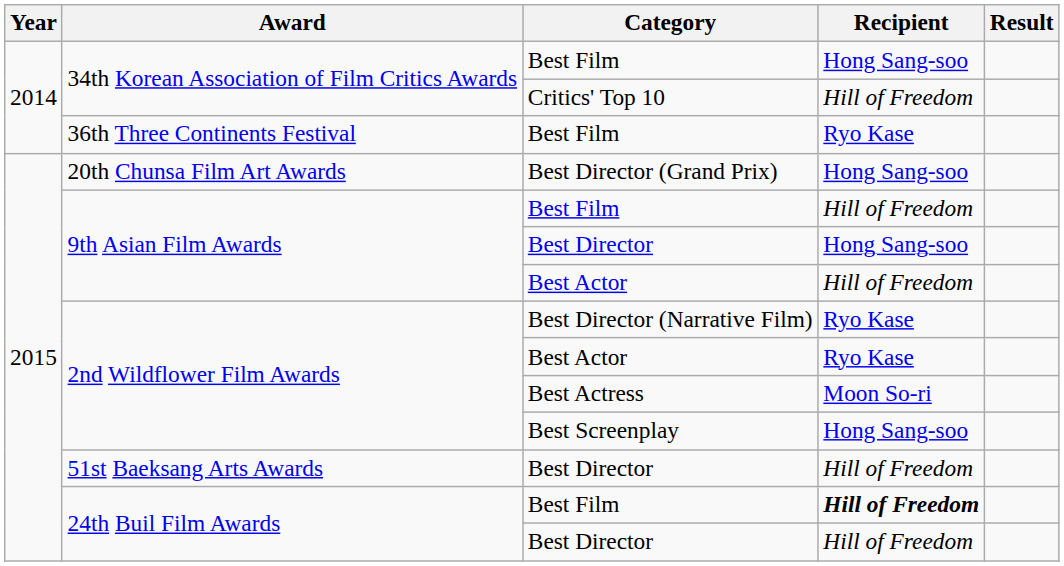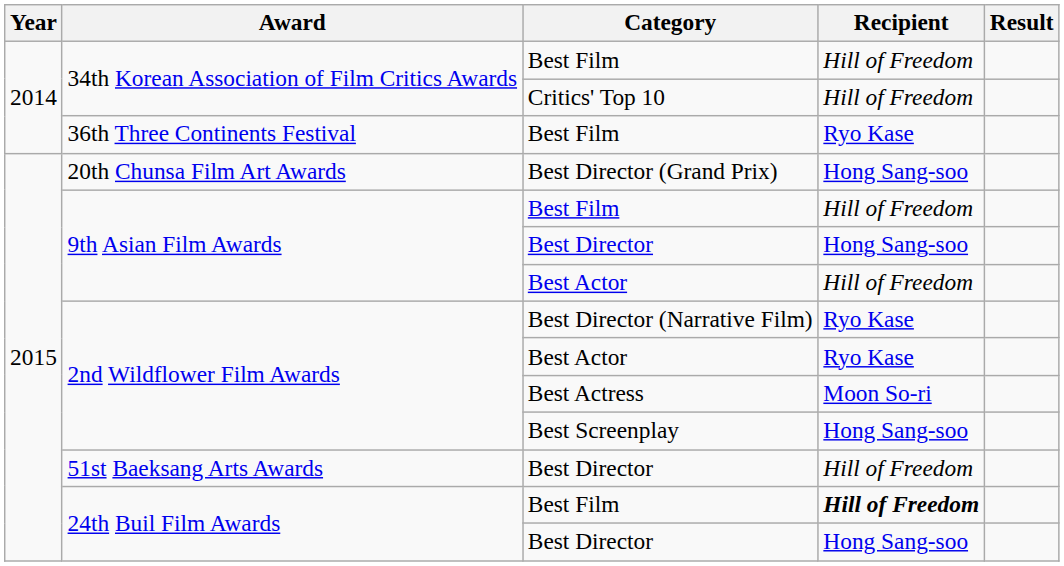34th Korean Association of Film Critics Awards / Best Film | Recipient: Hong Sang-soo -> Hill of Freedom
24th Buil Film Awards / Best Director | Recipient: Hill of Freedom -> Hong Sang-soo
